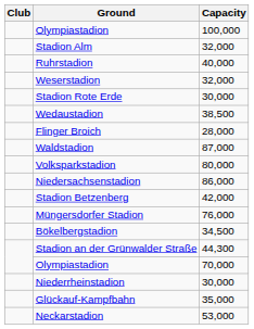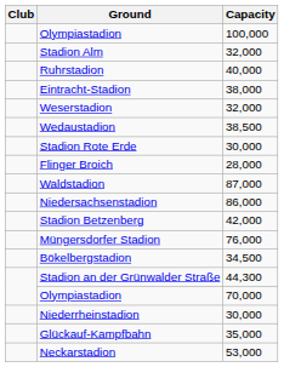+ row: Eintracht-Stadion | 38,000
rows swapped: Stadion Rote Erde <-> Wedaustadion
- row: Volksparkstadion | 80,000
